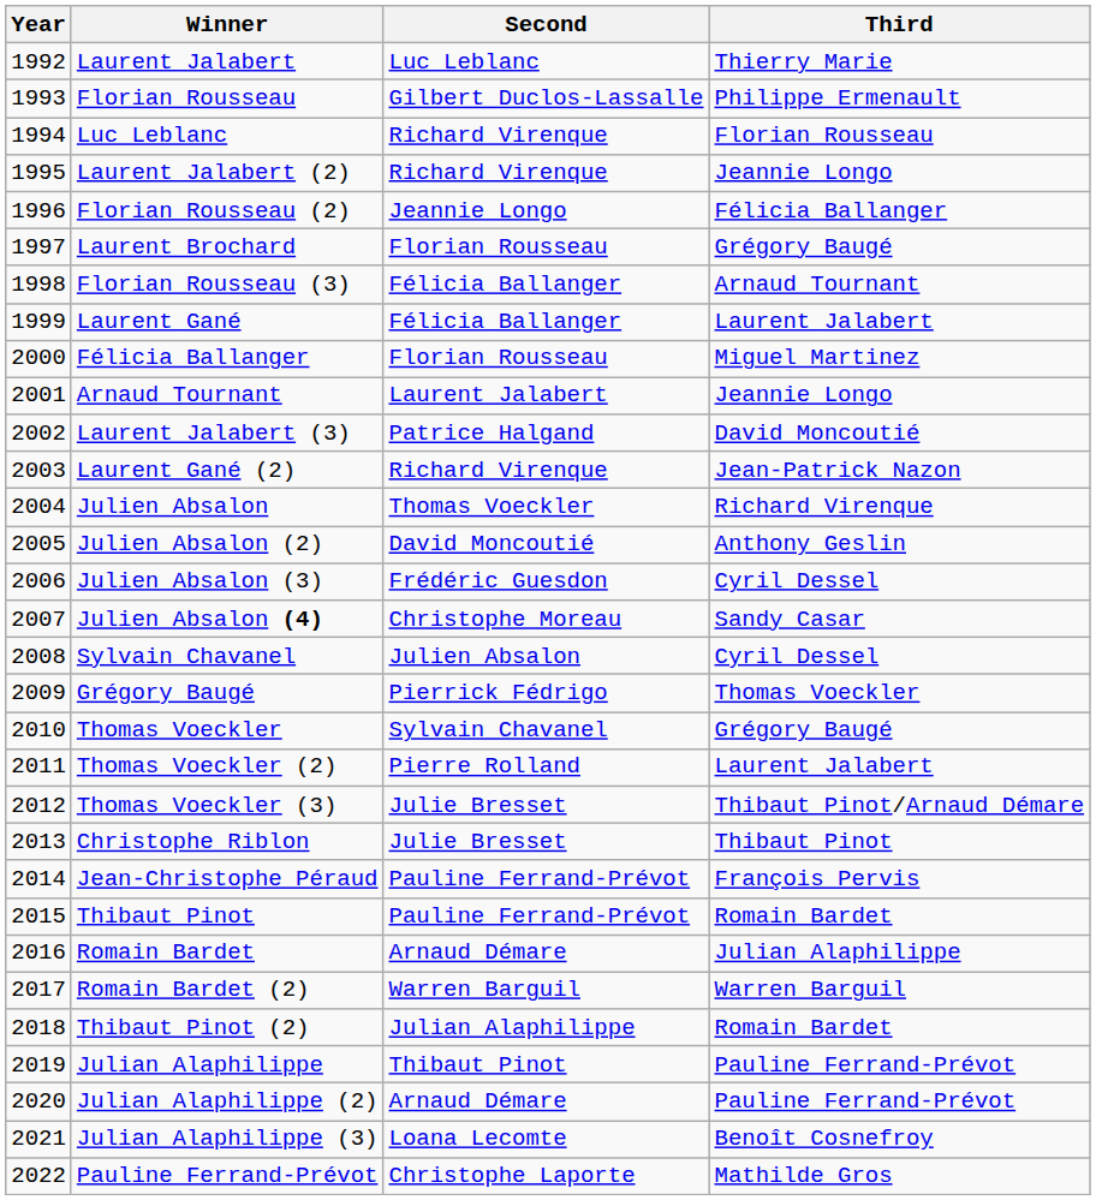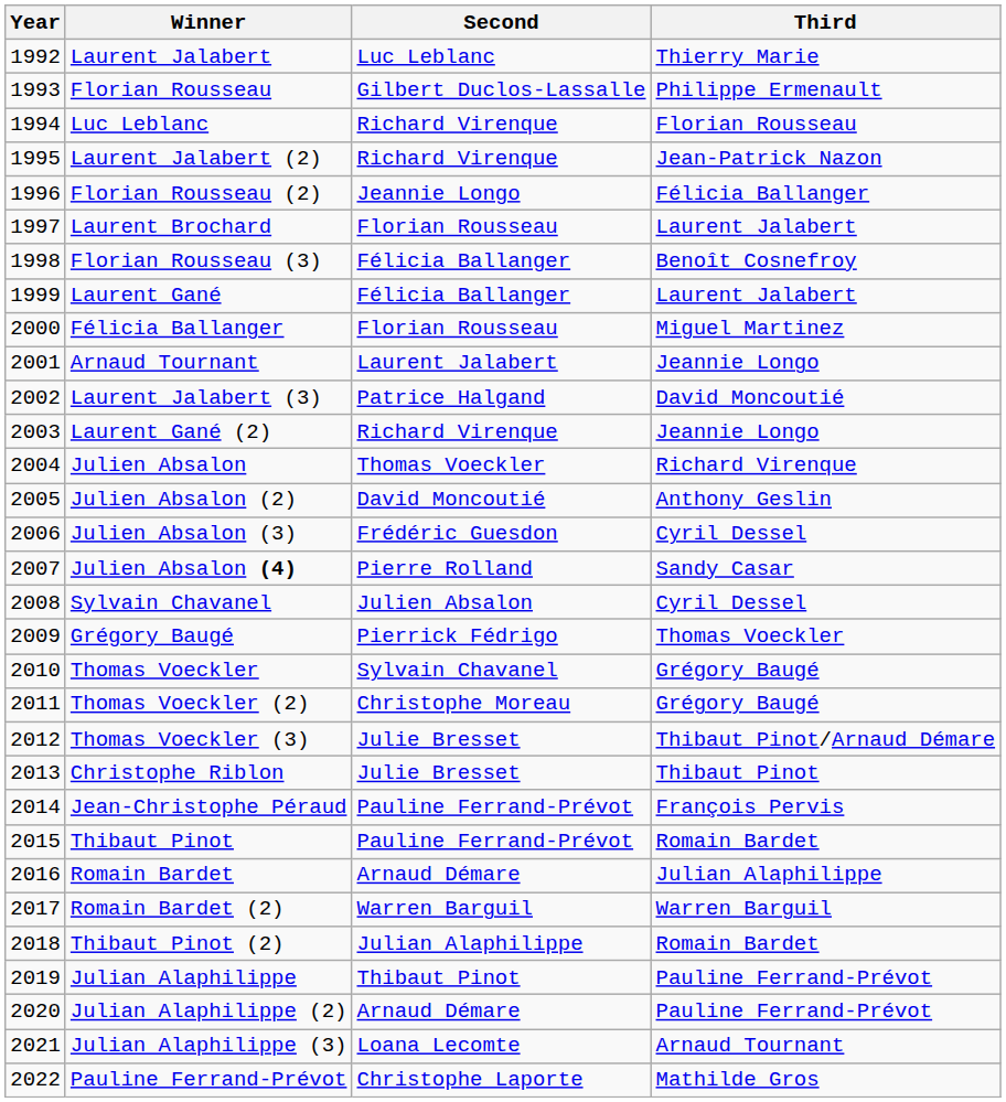Laurent Jalabert (2) | Third: Jeannie Longo -> Jean-Patrick Nazon
Laurent Brochard | Third: Grégory Baugé -> Laurent Jalabert
Florian Rousseau (3) | Third: Arnaud Tournant -> Benoît Cosnefroy
Laurent Gané (2) | Third: Jean-Patrick Nazon -> Jeannie Longo
Julien Absalon (4) | Second: Christophe Moreau -> Pierre Rolland
Thomas Voeckler (2) | Second: Pierre Rolland -> Christophe Moreau
Thomas Voeckler (2) | Third: Laurent Jalabert -> Grégory Baugé
Julian Alaphilippe (3) | Third: Benoît Cosnefroy -> Arnaud Tournant
